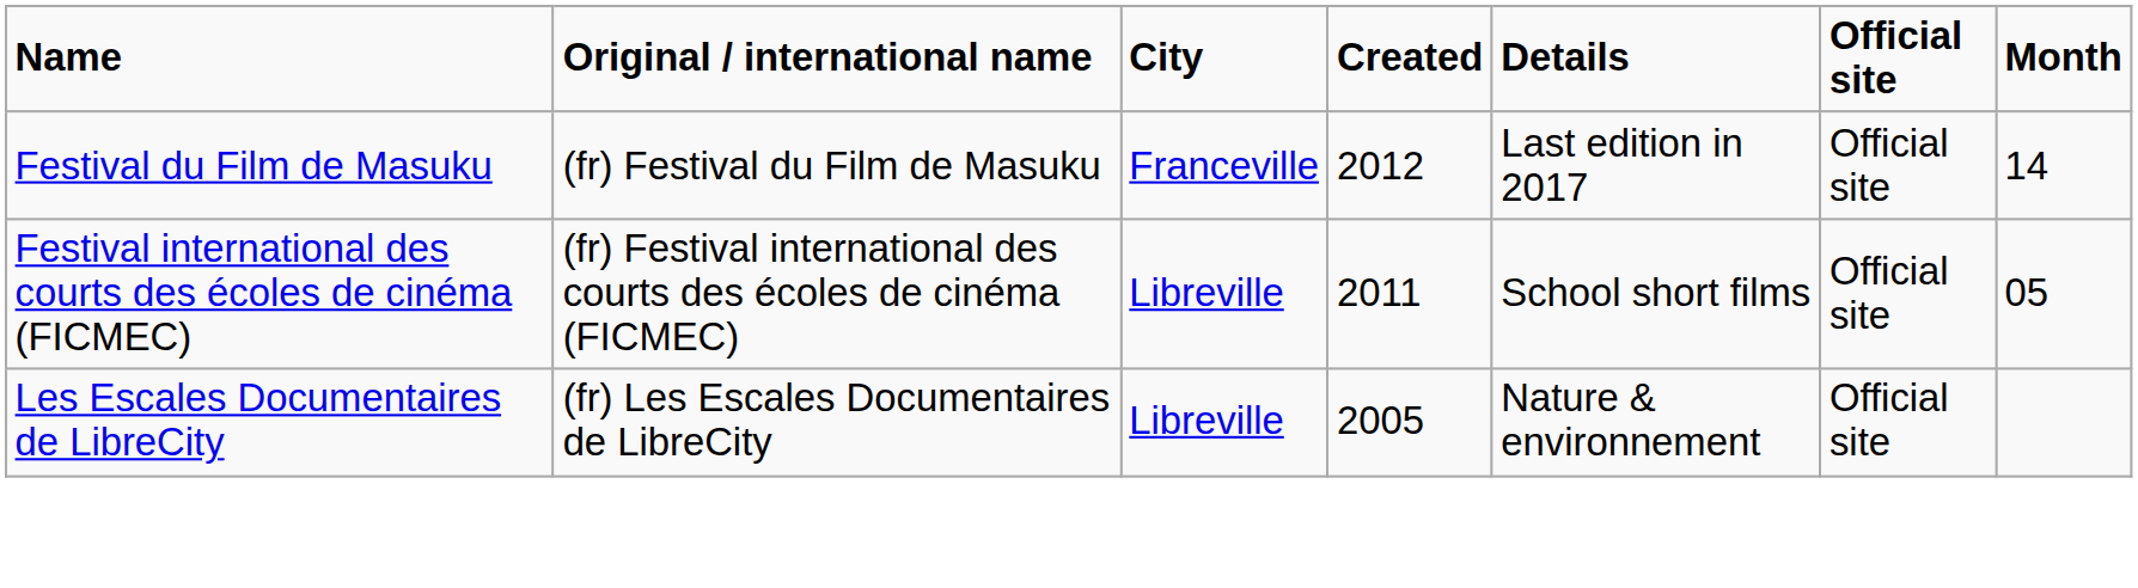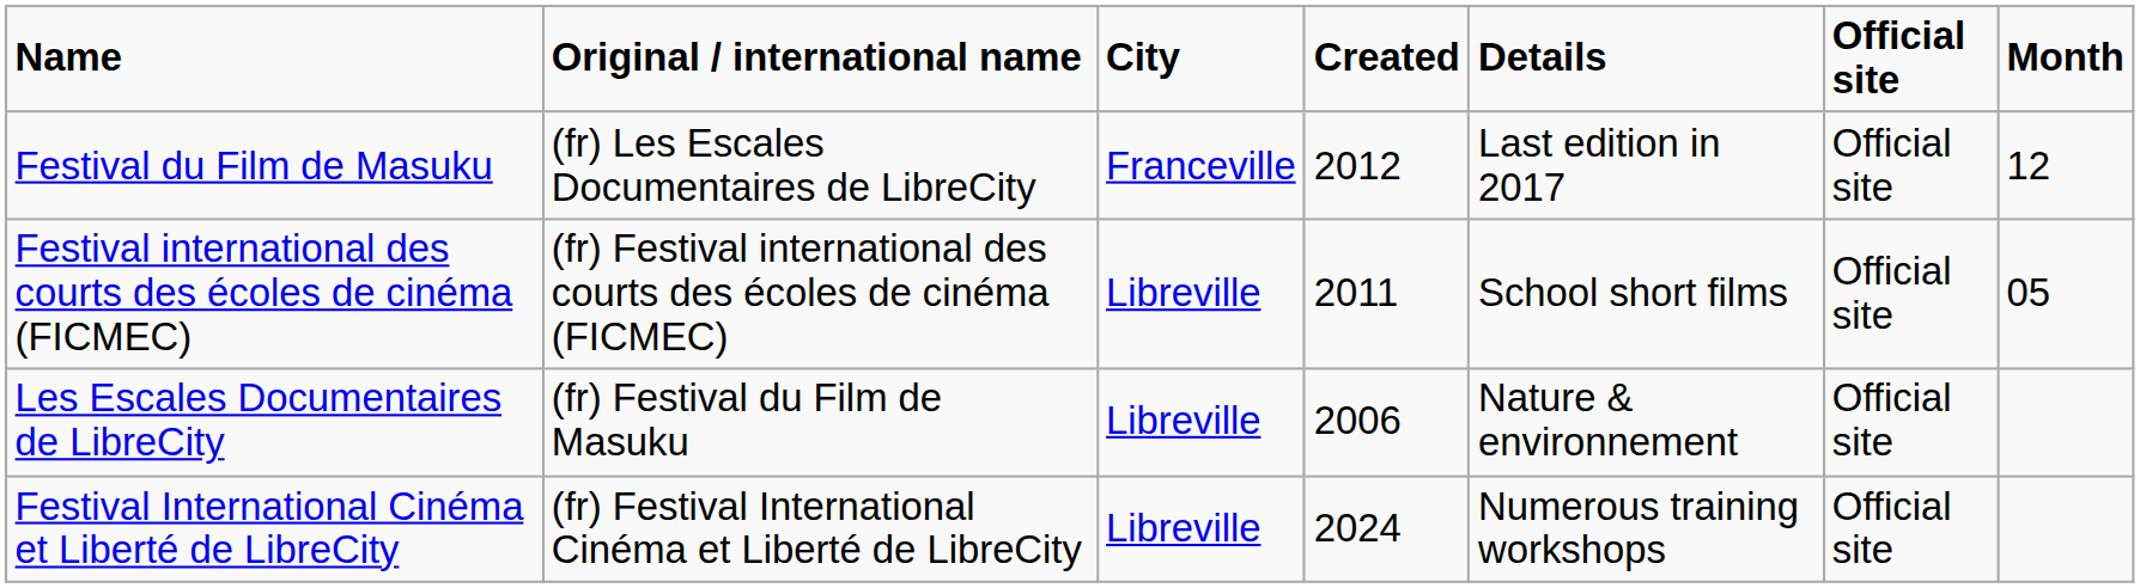Festival du Film de Masuku | Original / international name: (fr) Festival du Film de Masuku -> (fr) Les Escales Documentaires de LibreCity
Festival du Film de Masuku | Month: 14 -> 12
Les Escales Documentaires de LibreCity | Original / international name: (fr) Les Escales Documentaires de LibreCity -> (fr) Festival du Film de Masuku
Les Escales Documentaires de LibreCity | Created: 2005 -> 2006
+ row: Festival International Cinéma et Liberté de LibreCity | (fr) Festival International Cinéma et Liberté de LibreCity | Libreville | 2024 | Numerous training workshops | Official site
